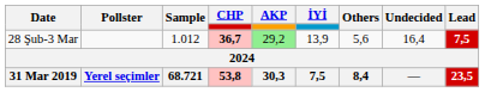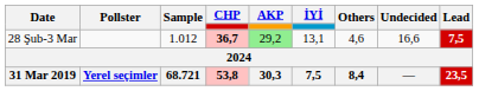28 Şub-3 Mar | İYİ: 13,9 -> 13,1
28 Şub-3 Mar | Others: 5,6 -> 4,6
28 Şub-3 Mar | Undecided: 16,4 -> 16,6
